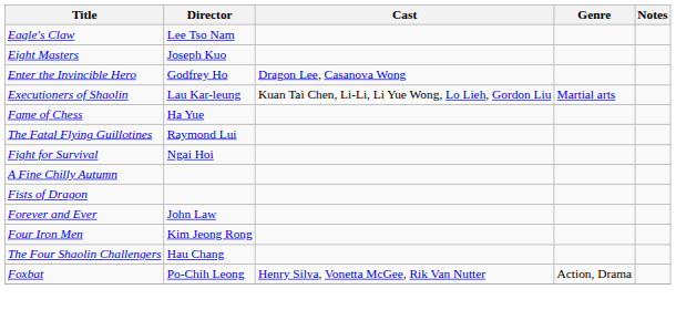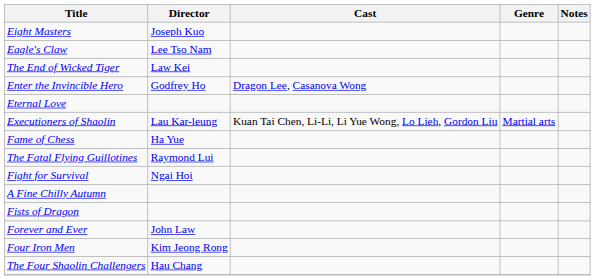rows swapped: Eagle's Claw <-> Eight Masters
+ row: The End of Wicked Tiger | Law Kei
+ row: Eternal Love
- row: Foxbat | Po-Chih Leong | Henry Silva, Vonetta McGee, Rik Van Nutter | Action, Drama
